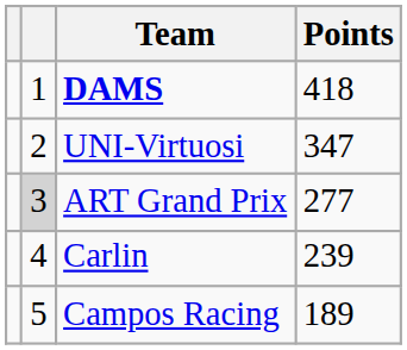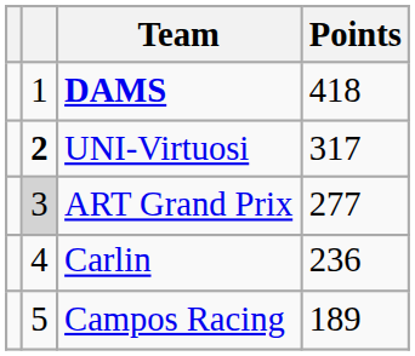UNI-Virtuosi | column 2: normal -> bold
UNI-Virtuosi | Points: 347 -> 317
Carlin | Points: 239 -> 236
